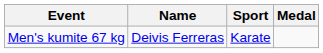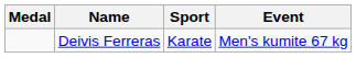columns swapped: Medal <-> Event
